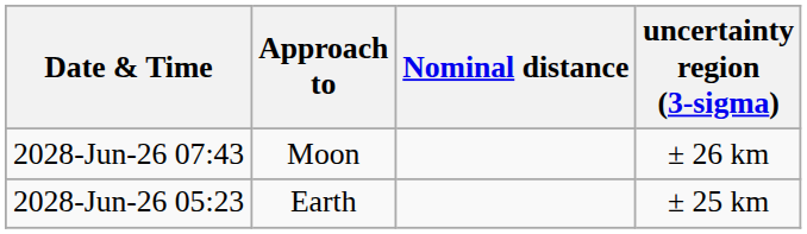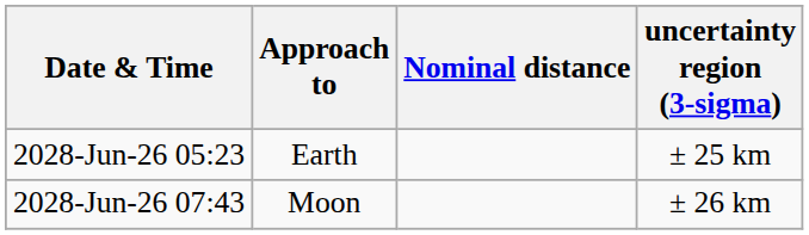rows swapped: 2028-Jun-26 05:23 <-> 2028-Jun-26 07:43
